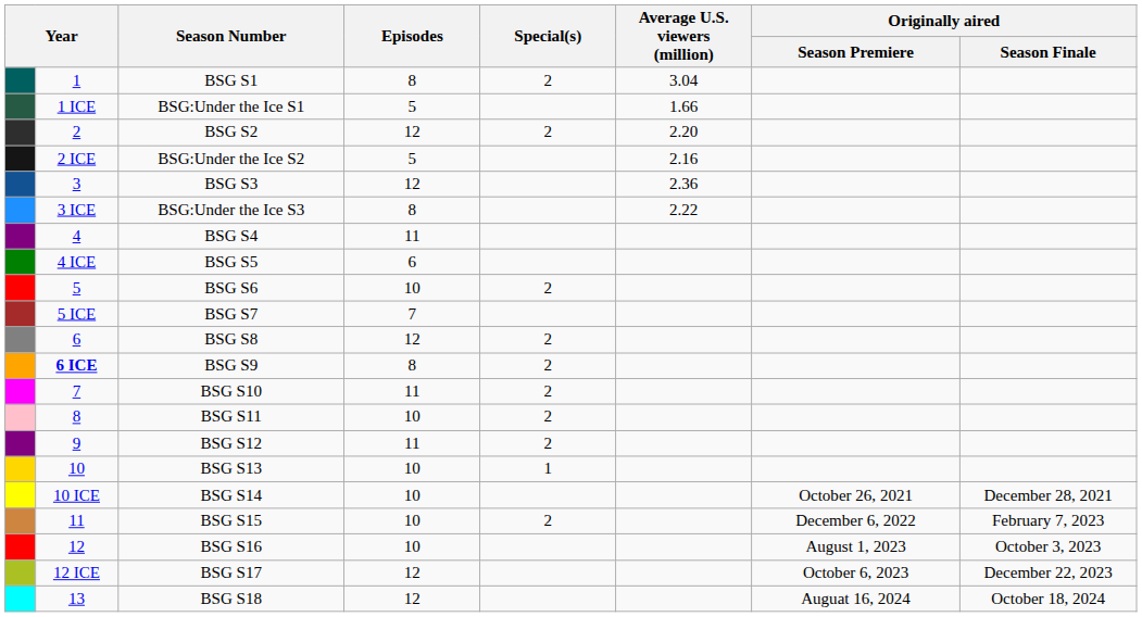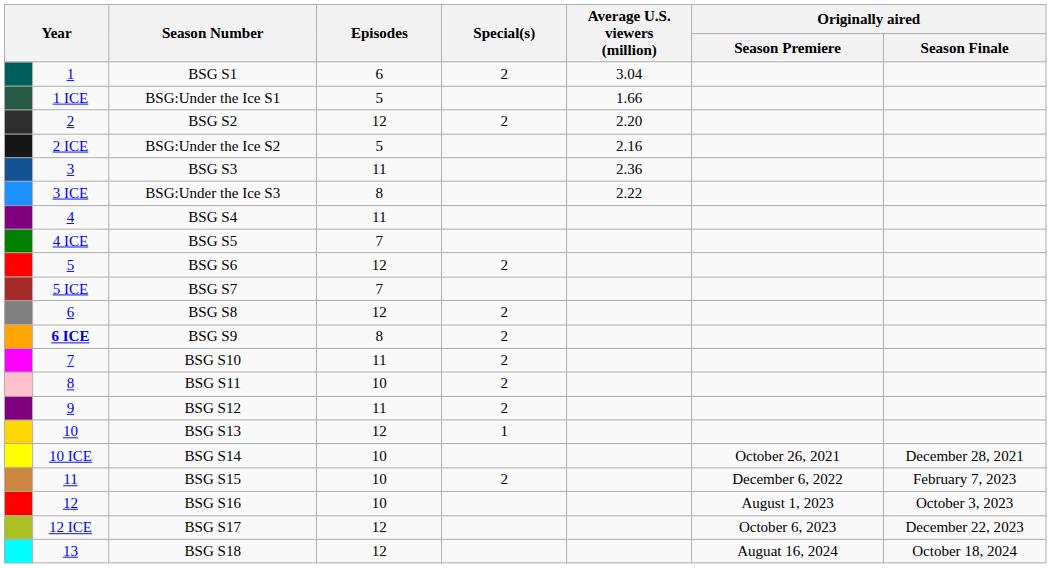BSG S1 | Episodes: 8 -> 6
BSG S3 | Episodes: 12 -> 11
BSG S5 | Episodes: 6 -> 7
BSG S6 | Episodes: 10 -> 12
BSG S13 | Episodes: 10 -> 12
